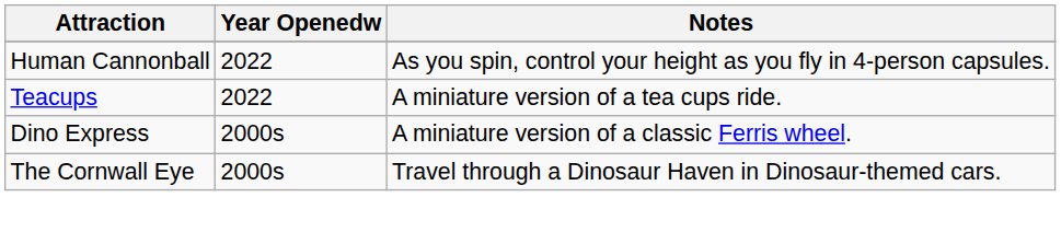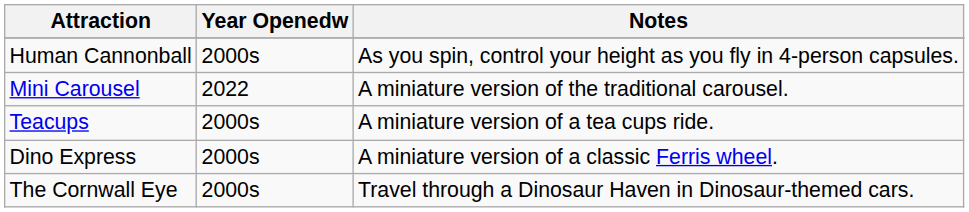Human Cannonball | Year Openedw: 2022 -> 2000s
+ row: Mini Carousel | 2022 | A miniature version of the traditional carousel.
Teacups | Year Openedw: 2022 -> 2000s
